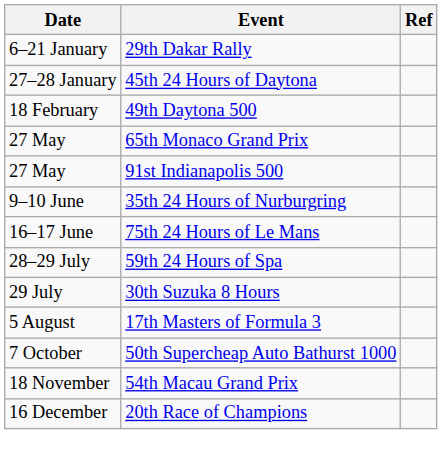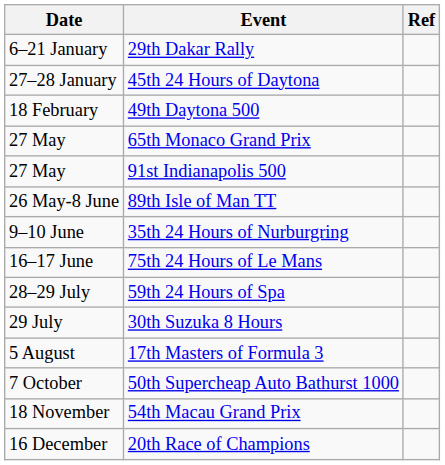+ row: 26 May-8 June | 89th Isle of Man TT
